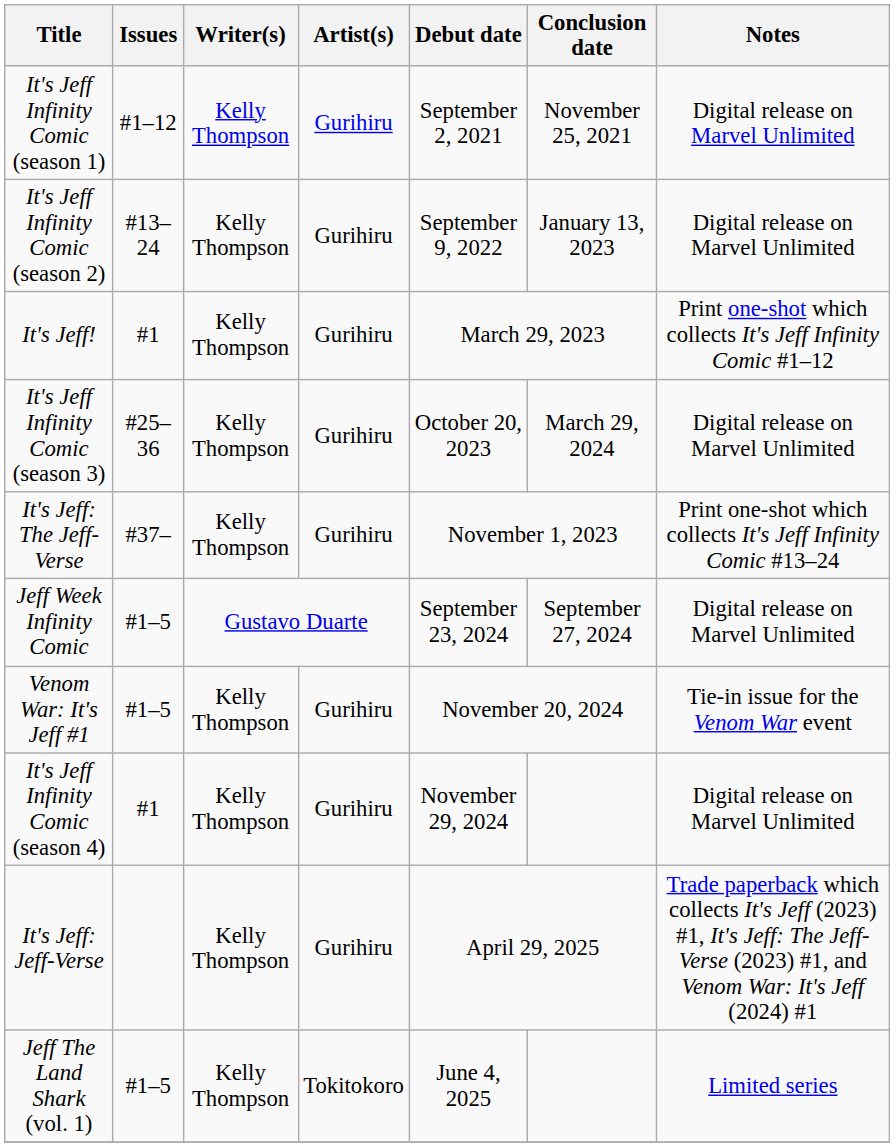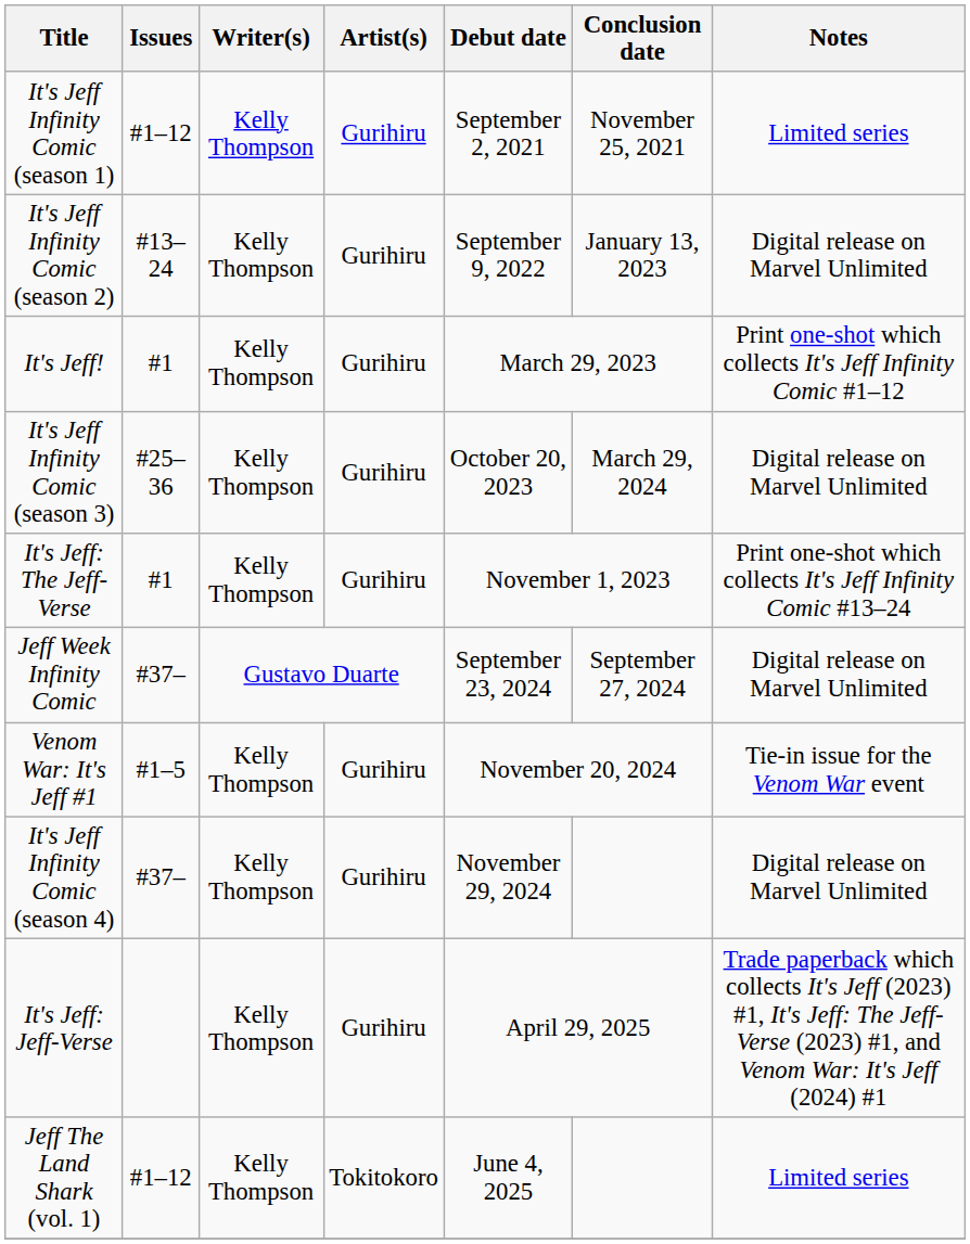It's Jeff Infinity Comic (season 1) | Notes: Digital release on Marvel Unlimited -> Limited series
It's Jeff: The Jeff-Verse | Issues: #37– -> #1
Jeff Week Infinity Comic | Issues: #1–5 -> #37–
It's Jeff Infinity Comic (season 4) | Issues: #1 -> #37–
Jeff The Land Shark (vol. 1) | Issues: #1–5 -> #1–12
